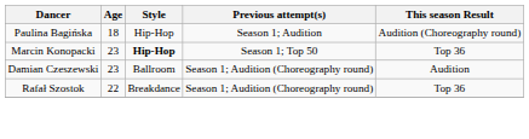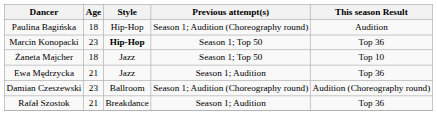Paulina Bagińska | Previous attempt(s): Season 1; Audition -> Season 1; Audition (Choreography round)
Paulina Bagińska | This season Result: Audition (Choreography round) -> Audition
+ row: Żaneta Majcher | 18 | Jazz | Season 1; Top 50 | Top 10
+ row: Ewa Mędrzycka | 21 | Jazz | Season 1; Audition | Top 36
Damian Czeszewski | This season Result: Audition -> Audition (Choreography round)
Rafał Szostok | Age: 22 -> 21
Rafał Szostok | Previous attempt(s): Season 1; Audition (Choreography round) -> Season 1; Audition
